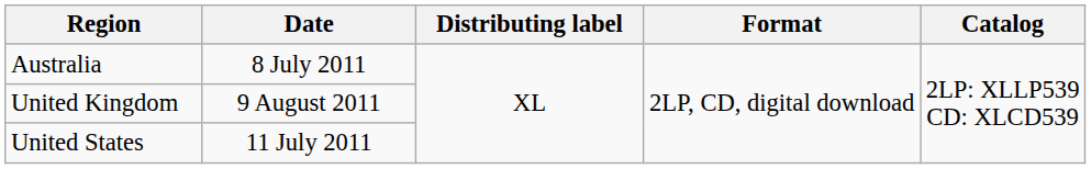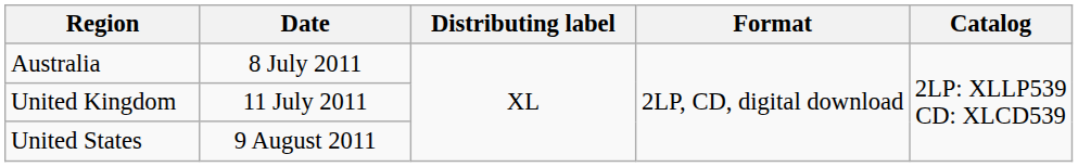United Kingdom | Date: 9 August 2011 -> 11 July 2011
United States | Date: 11 July 2011 -> 9 August 2011
